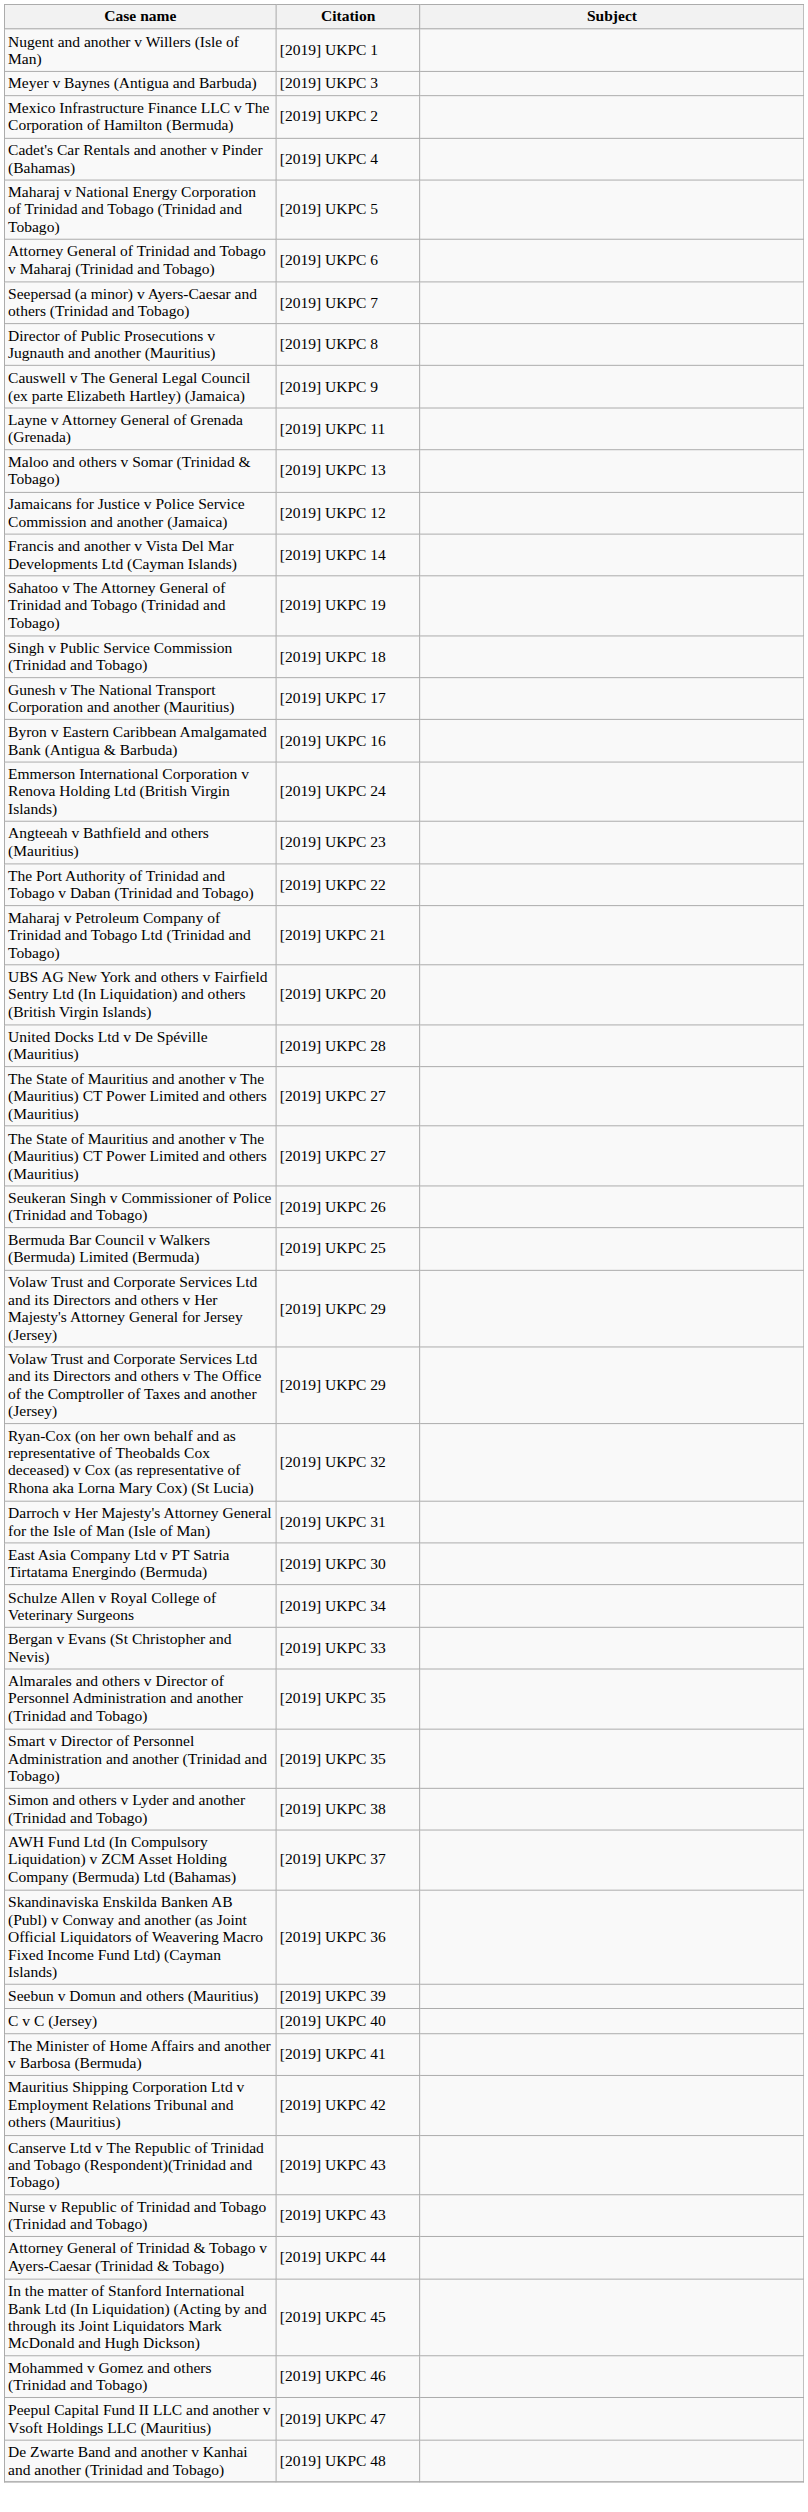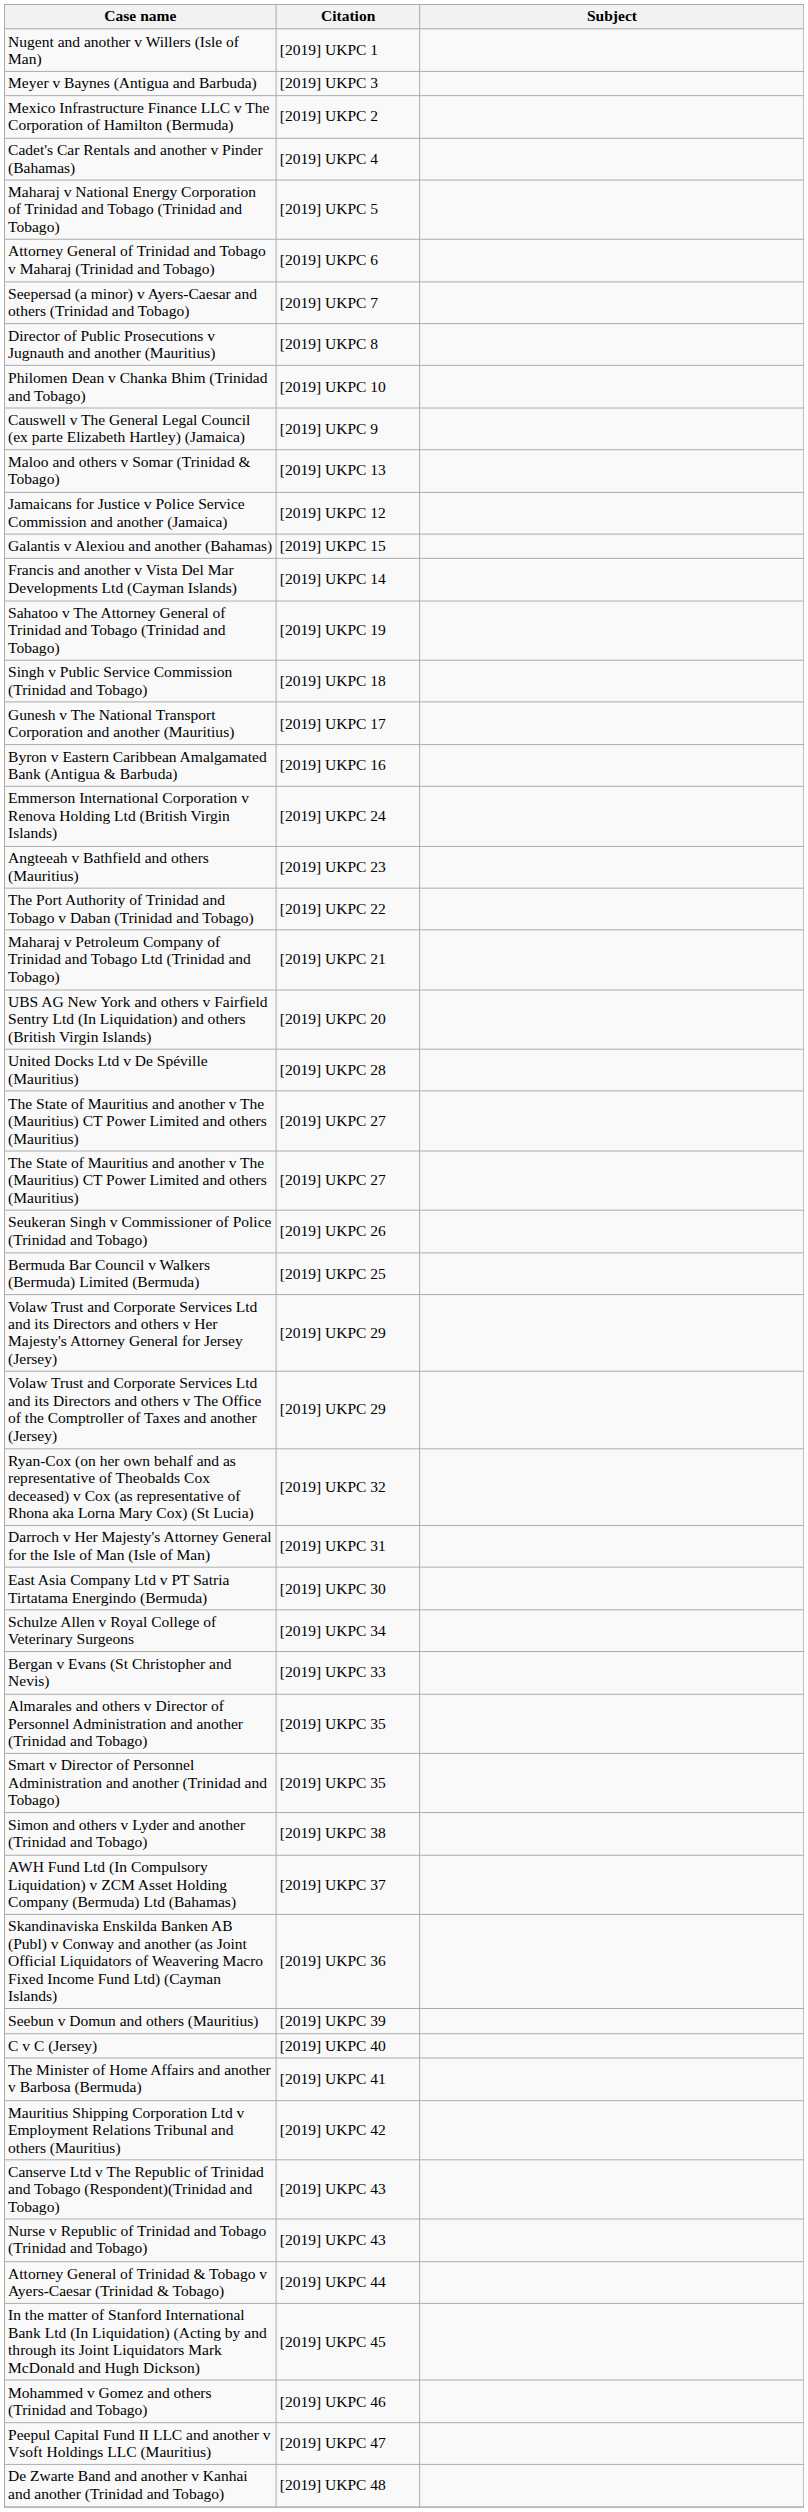+ row: Philomen Dean v Chanka Bhim (Trinidad and Tobago) | [2019] UKPC 10
- row: Layne v Attorney General of Grenada (Grenada) | [2019] UKPC 11
+ row: Galantis v Alexiou and another (Bahamas) | [2019] UKPC 15
